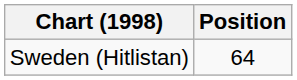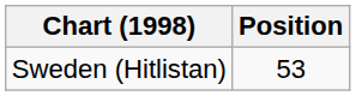Sweden (Hitlistan) | Position: 64 -> 53
